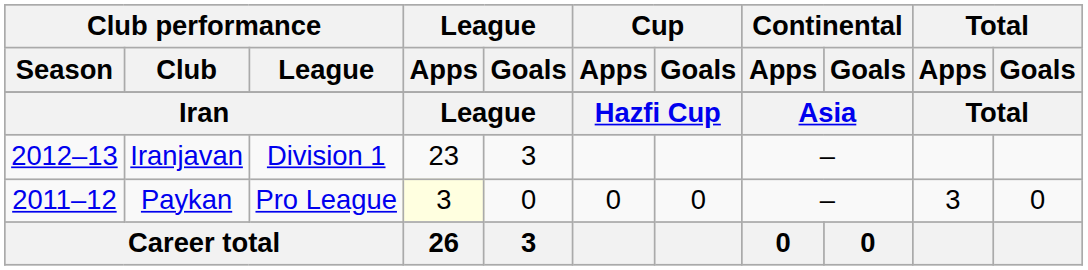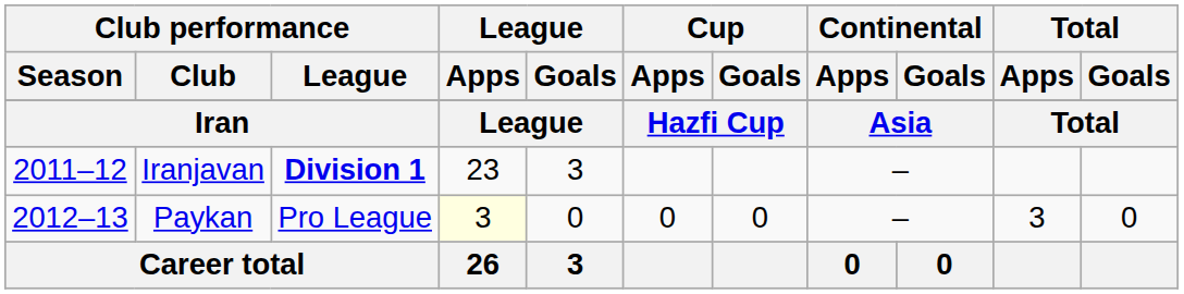Iranjavan | Club performance / Season: 2012–13 -> 2011–12
Iranjavan | Club performance / League: normal -> bold
Paykan | Club performance / Season: 2011–12 -> 2012–13
